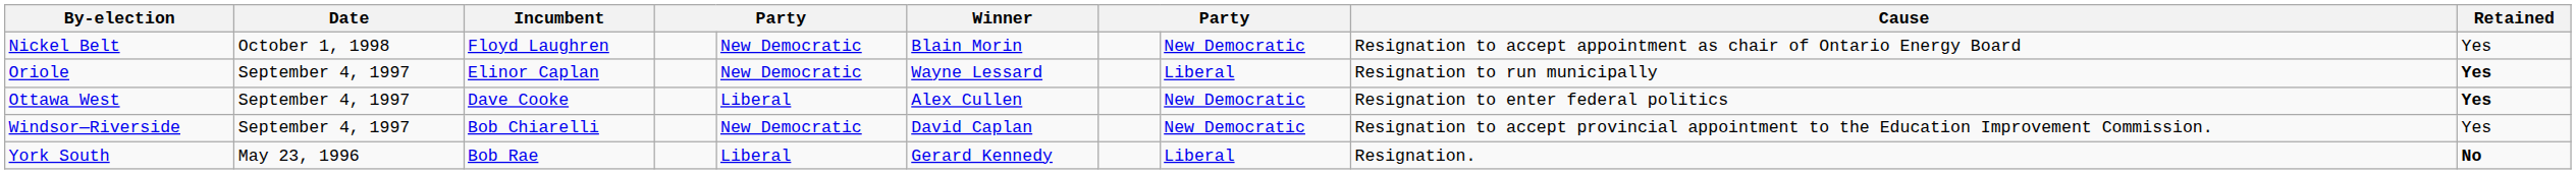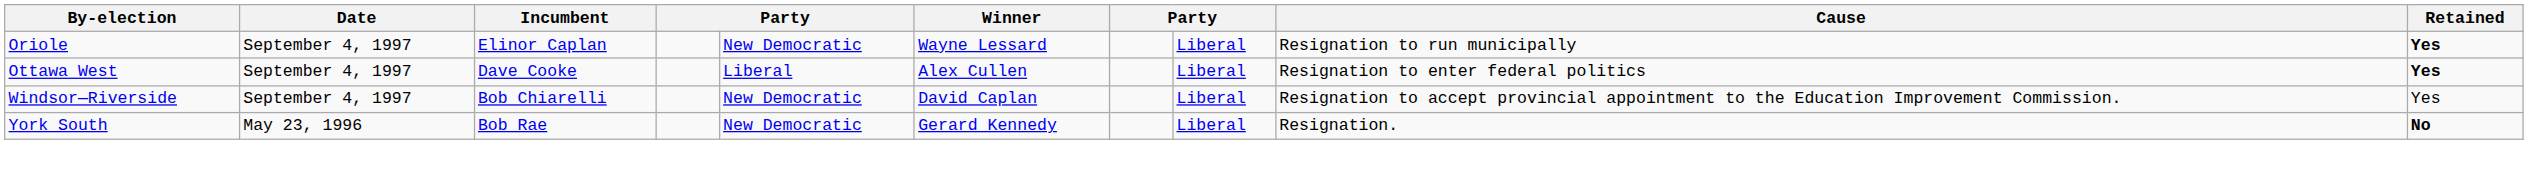- row: Nickel Belt | October 1, 1998 | Floyd Laughren | New Democratic | Blain Morin | New Democratic | Resignation to accept appointment as chair of Ontario Energy Board | Yes
Ottawa West | column 8: New Democratic -> Liberal
Windsor—Riverside | column 8: New Democratic -> Liberal
York South | column 5: Liberal -> New Democratic
